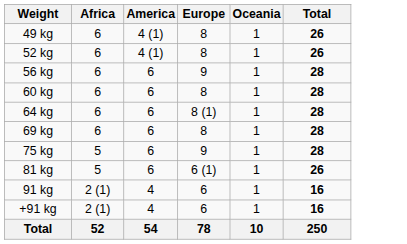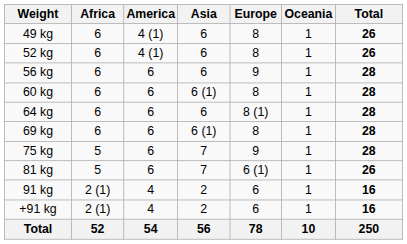+ column: Asia | 6 | 6 | 6 | 6 (1) | 6 | 6 (1) | 7 | 7 | 2 | 2 | 56
